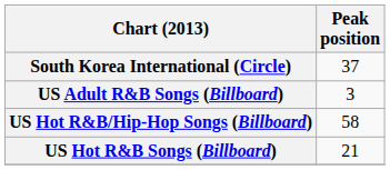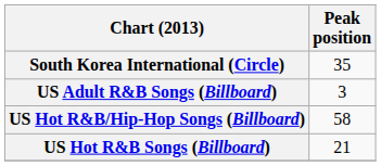South Korea International (Circle) | Peak position: 37 -> 35
